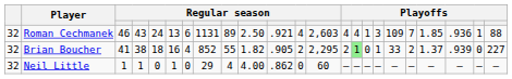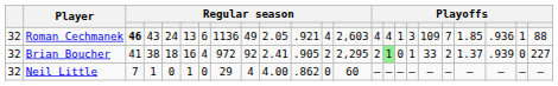Roman Cechmanek | column 3: normal -> bold
Roman Cechmanek | column 8: 1131 -> 1136
Roman Cechmanek | column 9: 89 -> 49
Roman Cechmanek | column 10: 2.50 -> 2.05
Brian Boucher | column 8: 852 -> 972
Brian Boucher | column 9: 55 -> 92
Brian Boucher | column 10: 1.82 -> 2.41
Neil Little | column 3: 1 -> 7
